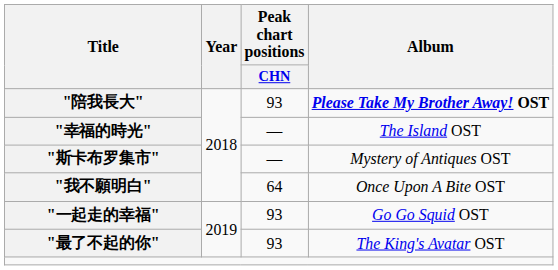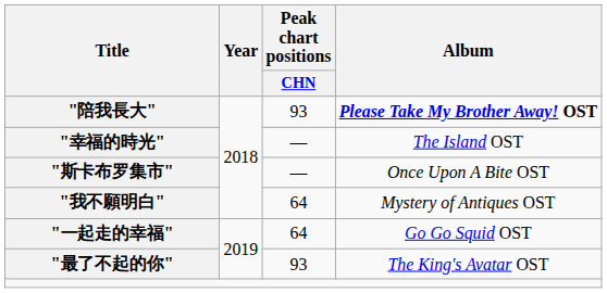"斯卡布罗集市" | Album: Mystery of Antiques OST -> Once Upon A Bite OST
"我不願明白" | Album: Once Upon A Bite OST -> Mystery of Antiques OST
"一起走的幸福" | Peak chart positions / CHN: 93 -> 64
